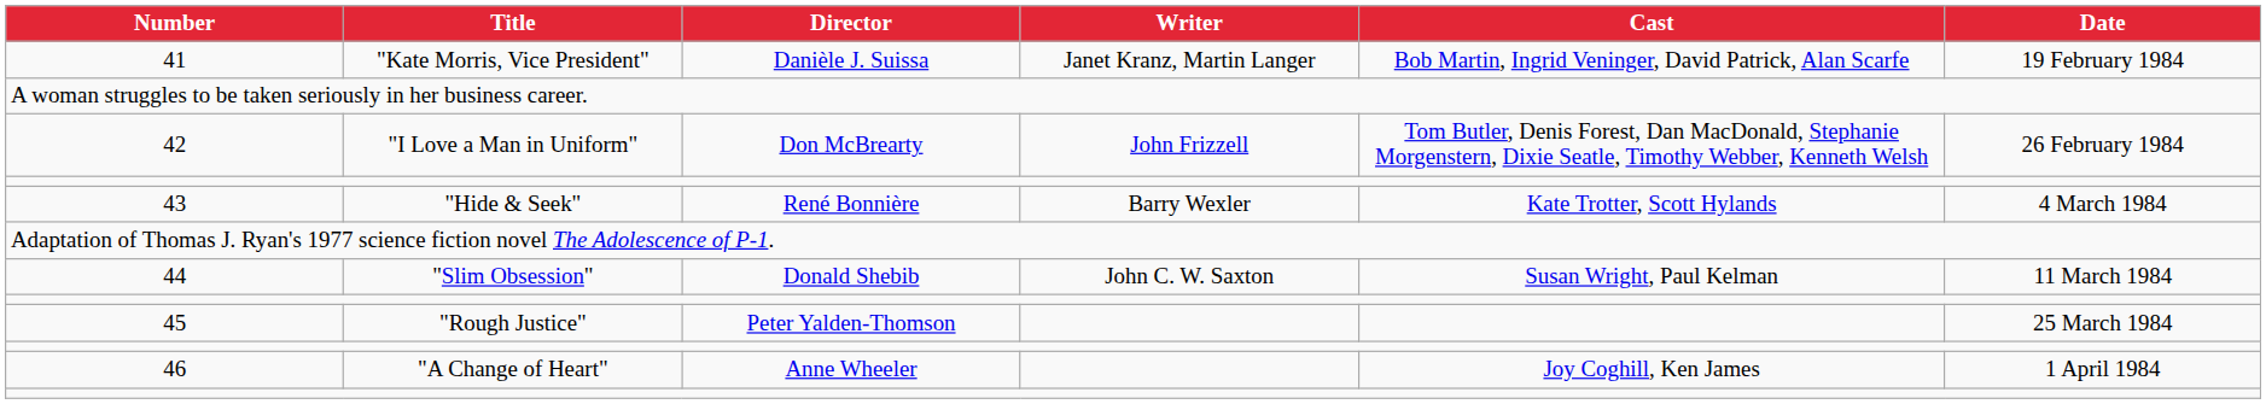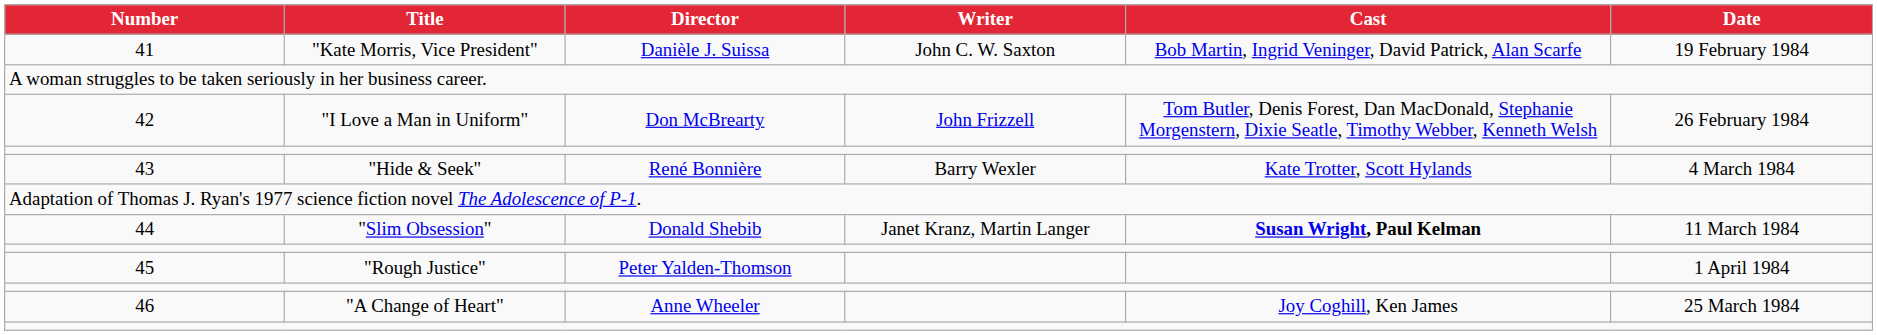41 | Writer: Janet Kranz, Martin Langer -> John C. W. Saxton
44 | Writer: John C. W. Saxton -> Janet Kranz, Martin Langer
44 | Cast: normal -> bold
45 | Date: 25 March 1984 -> 1 April 1984
46 | Date: 1 April 1984 -> 25 March 1984
